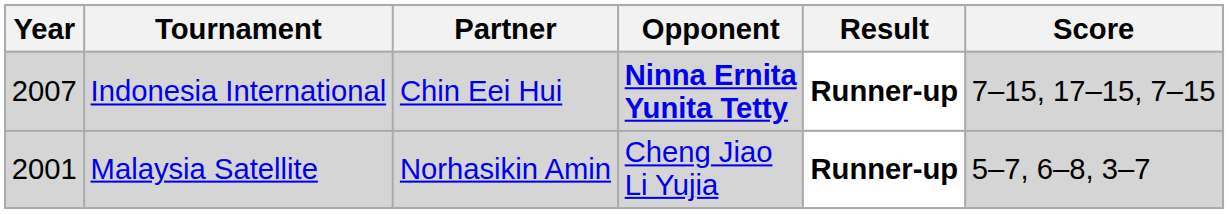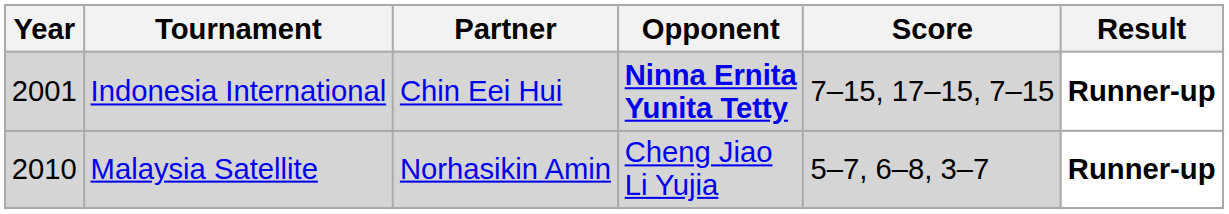columns swapped: Score <-> Result
Indonesia International | Year: 2007 -> 2001
Malaysia Satellite | Year: 2001 -> 2010
